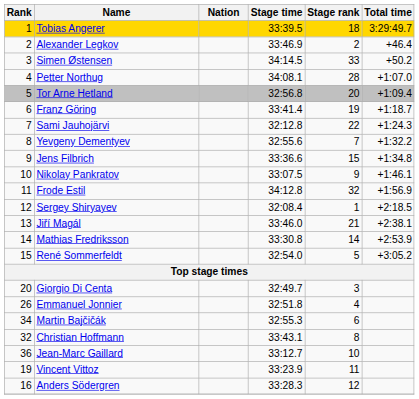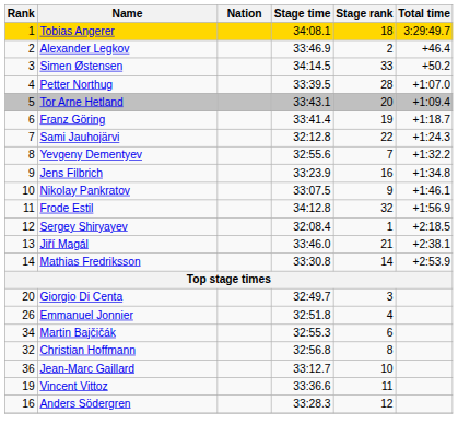Tobias Angerer | Stage time: 33:39.5 -> 34:08.1
Petter Northug | Stage time: 34:08.1 -> 33:39.5
Tor Arne Hetland | Stage time: 32:56.8 -> 33:43.1
Jens Filbrich | Stage time: 33:36.6 -> 33:23.9
Jens Filbrich | Stage rank: 15 -> 16
- row: 15 | René Sommerfeldt | 32:54.0 | 5 | +3:05.2
Christian Hoffmann | Stage time: 33:43.1 -> 32:56.8
Vincent Vittoz | Stage time: 33:23.9 -> 33:36.6
